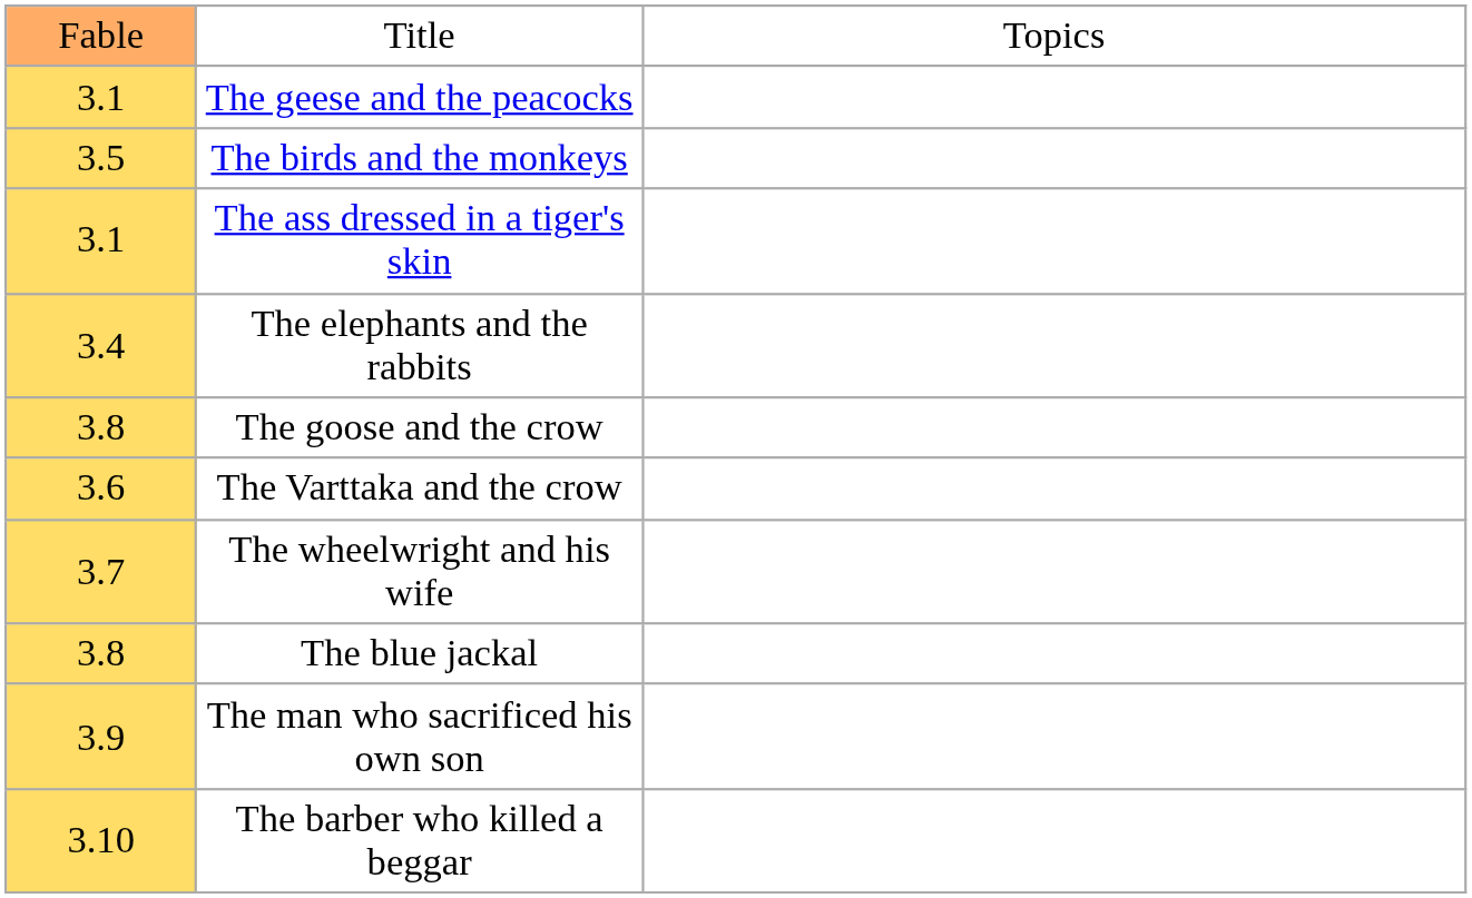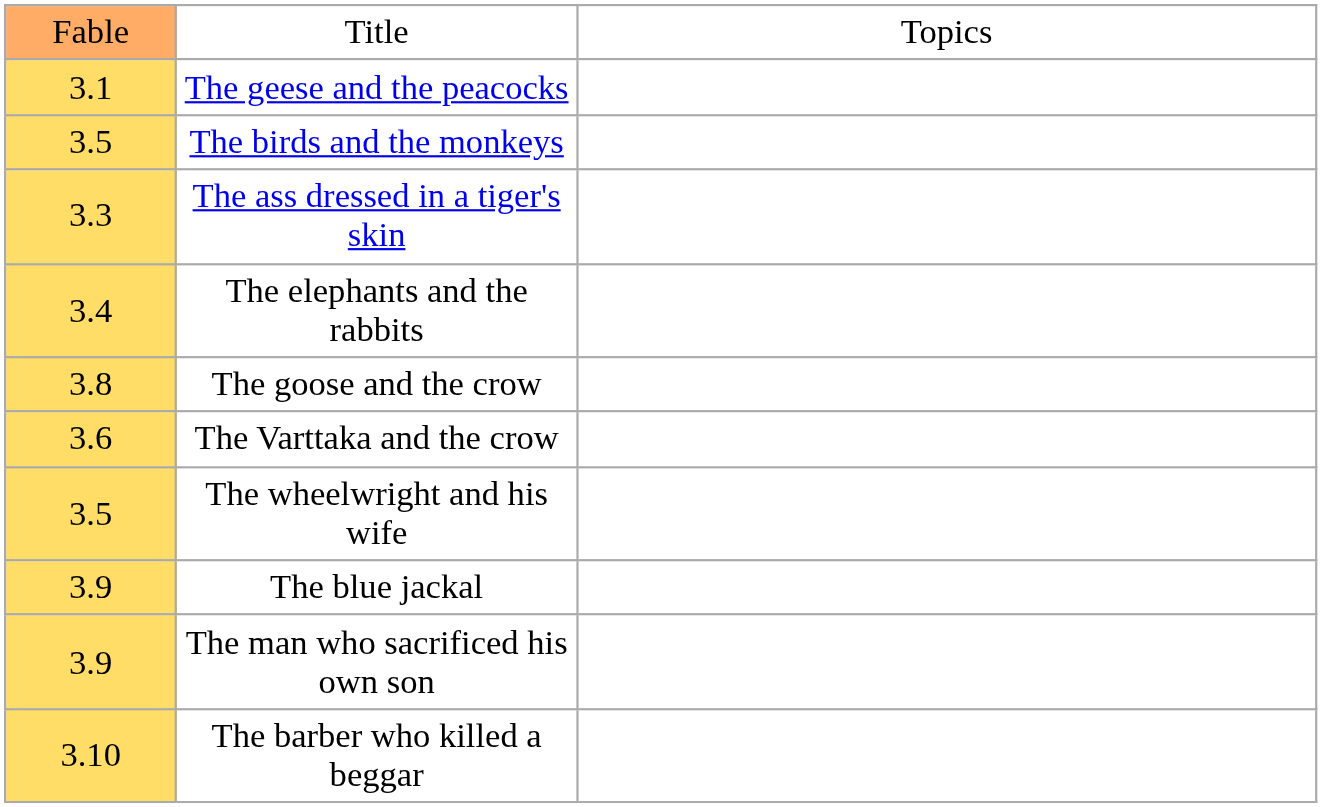The ass dressed in a tiger's skin | column 1: 3.1 -> 3.3
The wheelwright and his wife | column 1: 3.7 -> 3.5
The blue jackal | column 1: 3.8 -> 3.9
